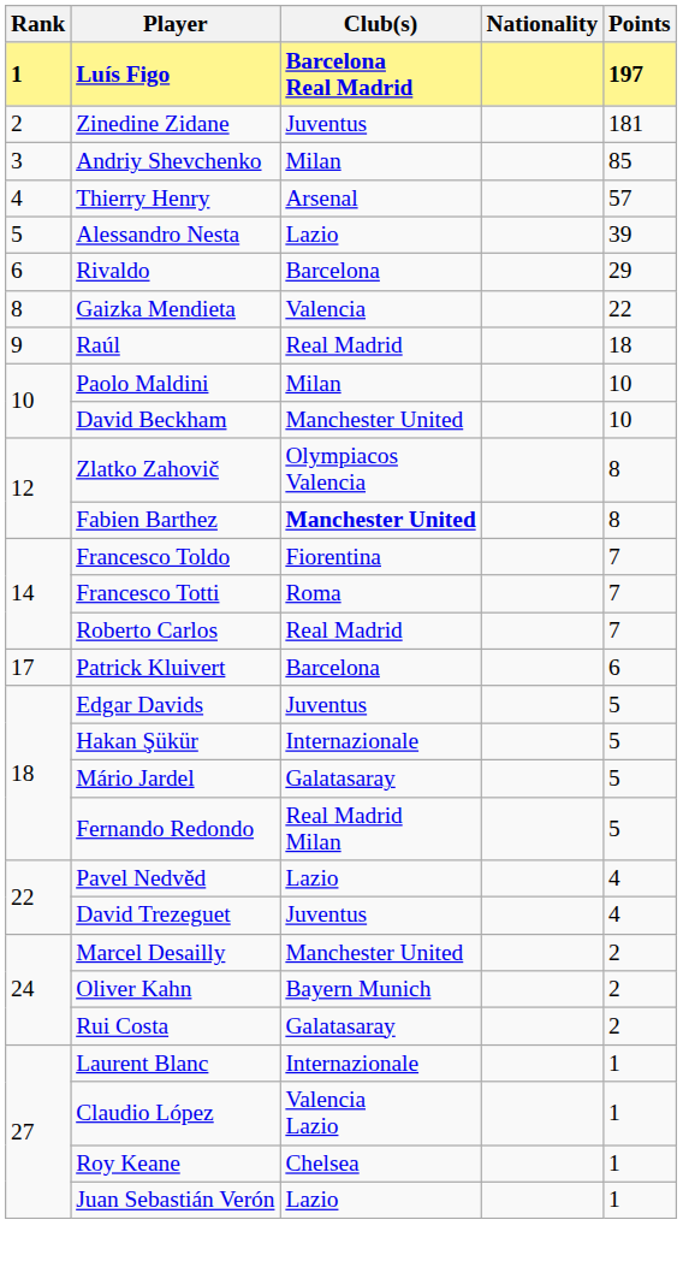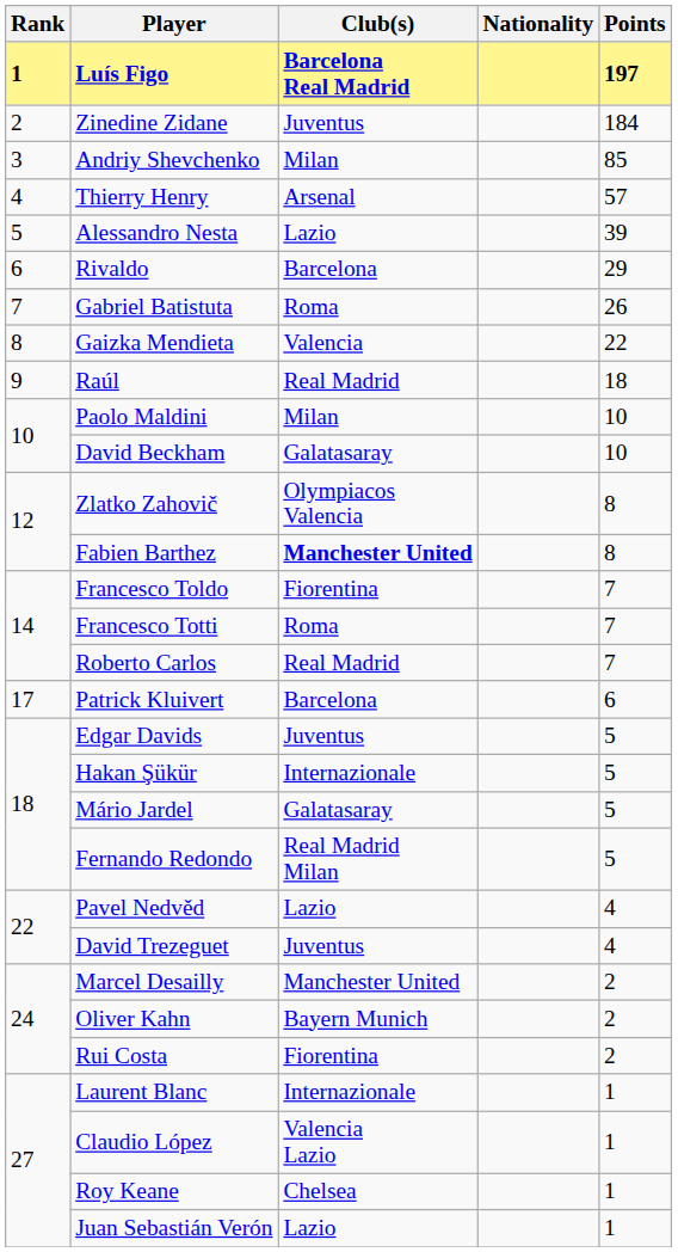Zinedine Zidane | Points: 181 -> 184
+ row: 7 | Gabriel Batistuta | Roma | 26
David Beckham | Club(s): Manchester United -> Galatasaray
Rui Costa | Club(s): Galatasaray -> Fiorentina
